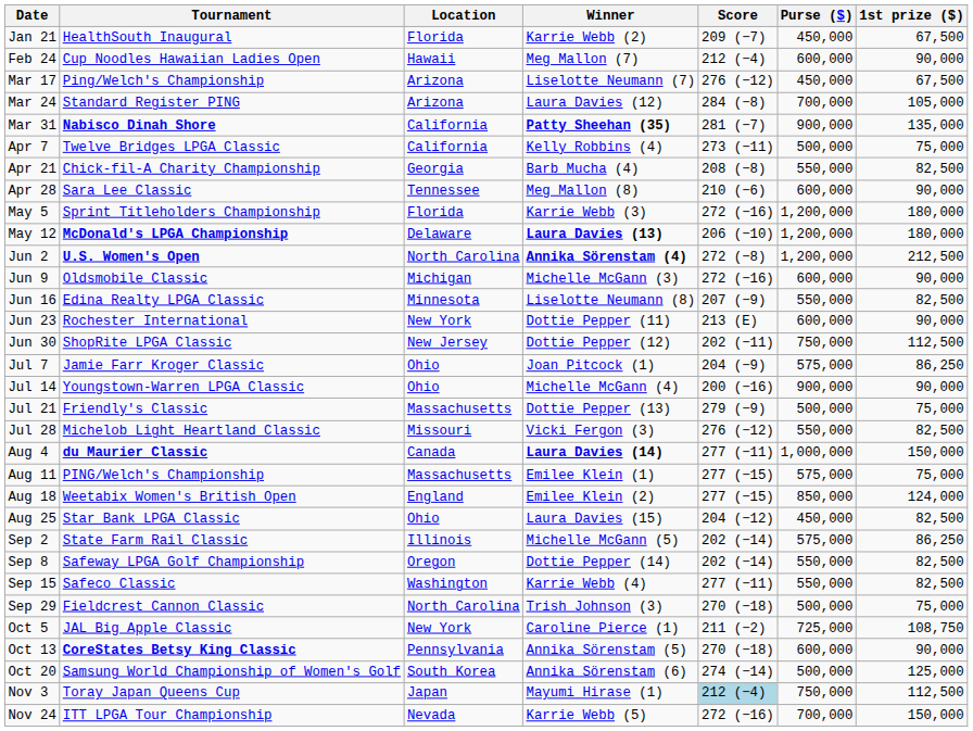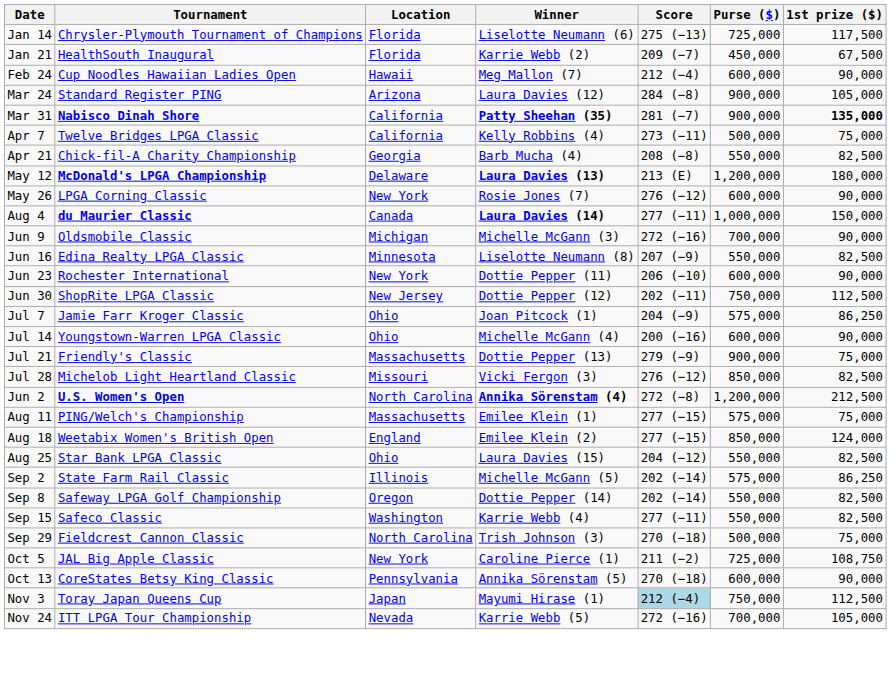+ row: Jan 14 | Chrysler-Plymouth Tournament of Champions | Florida | Liselotte Neumann (6) | 275 (−13) | 725,000 | 117,500
- row: Mar 17 | Ping/Welch's Championship | Arizona | Liselotte Neumann (7) | 276 (−12) | 450,000 | 67,500
Mar 24 | Purse ($): 700,000 -> 900,000
Mar 31 | 1st prize ($): normal -> bold
- row: Apr 28 | Sara Lee Classic | Tennessee | Meg Mallon (8) | 210 (−6) | 600,000 | 90,000
- row: May 5 | Sprint Titleholders Championship | Florida | Karrie Webb (3) | 272 (−16) | 1,200,000 | 180,000
May 12 | Score: 206 (−10) -> 213 (E)
+ row: May 26 | LPGA Corning Classic | New York | Rosie Jones (7) | 276 (−12) | 600,000 | 90,000
rows swapped: Jun 2 <-> Aug 4
Jun 9 | Purse ($): 600,000 -> 700,000
Jun 23 | Score: 213 (E) -> 206 (−10)
Jul 14 | Purse ($): 900,000 -> 600,000
Jul 21 | Purse ($): 500,000 -> 900,000
Jul 28 | Purse ($): 550,000 -> 850,000
Aug 25 | Purse ($): 450,000 -> 550,000
Oct 13 | Tournament: bold -> normal
- row: Oct 20 | Samsung World Championship of Women's Golf | South Korea | Annika Sörenstam (6) | 274 (−14) | 500,000 | 125,000
Nov 24 | 1st prize ($): 150,000 -> 105,000
